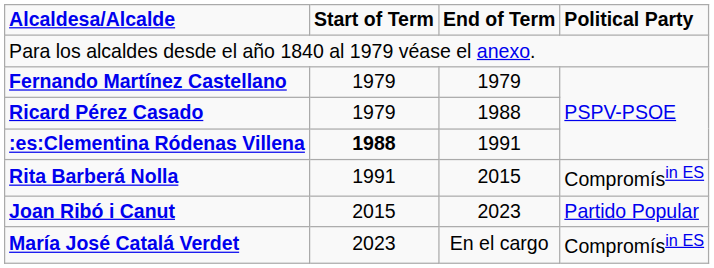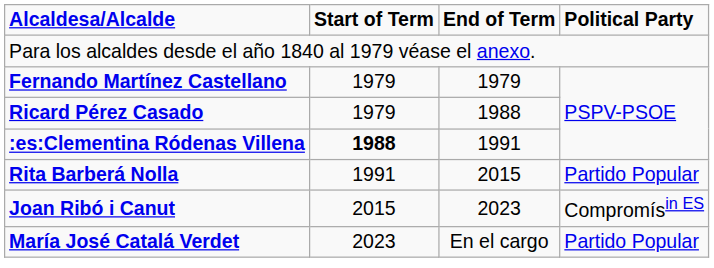Rita Barberá Nolla | column 4: Compromísin ES -> Partido Popular
Joan Ribó i Canut | column 4: Partido Popular -> Compromísin ES
María José Catalá Verdet | column 4: Compromísin ES -> Partido Popular
